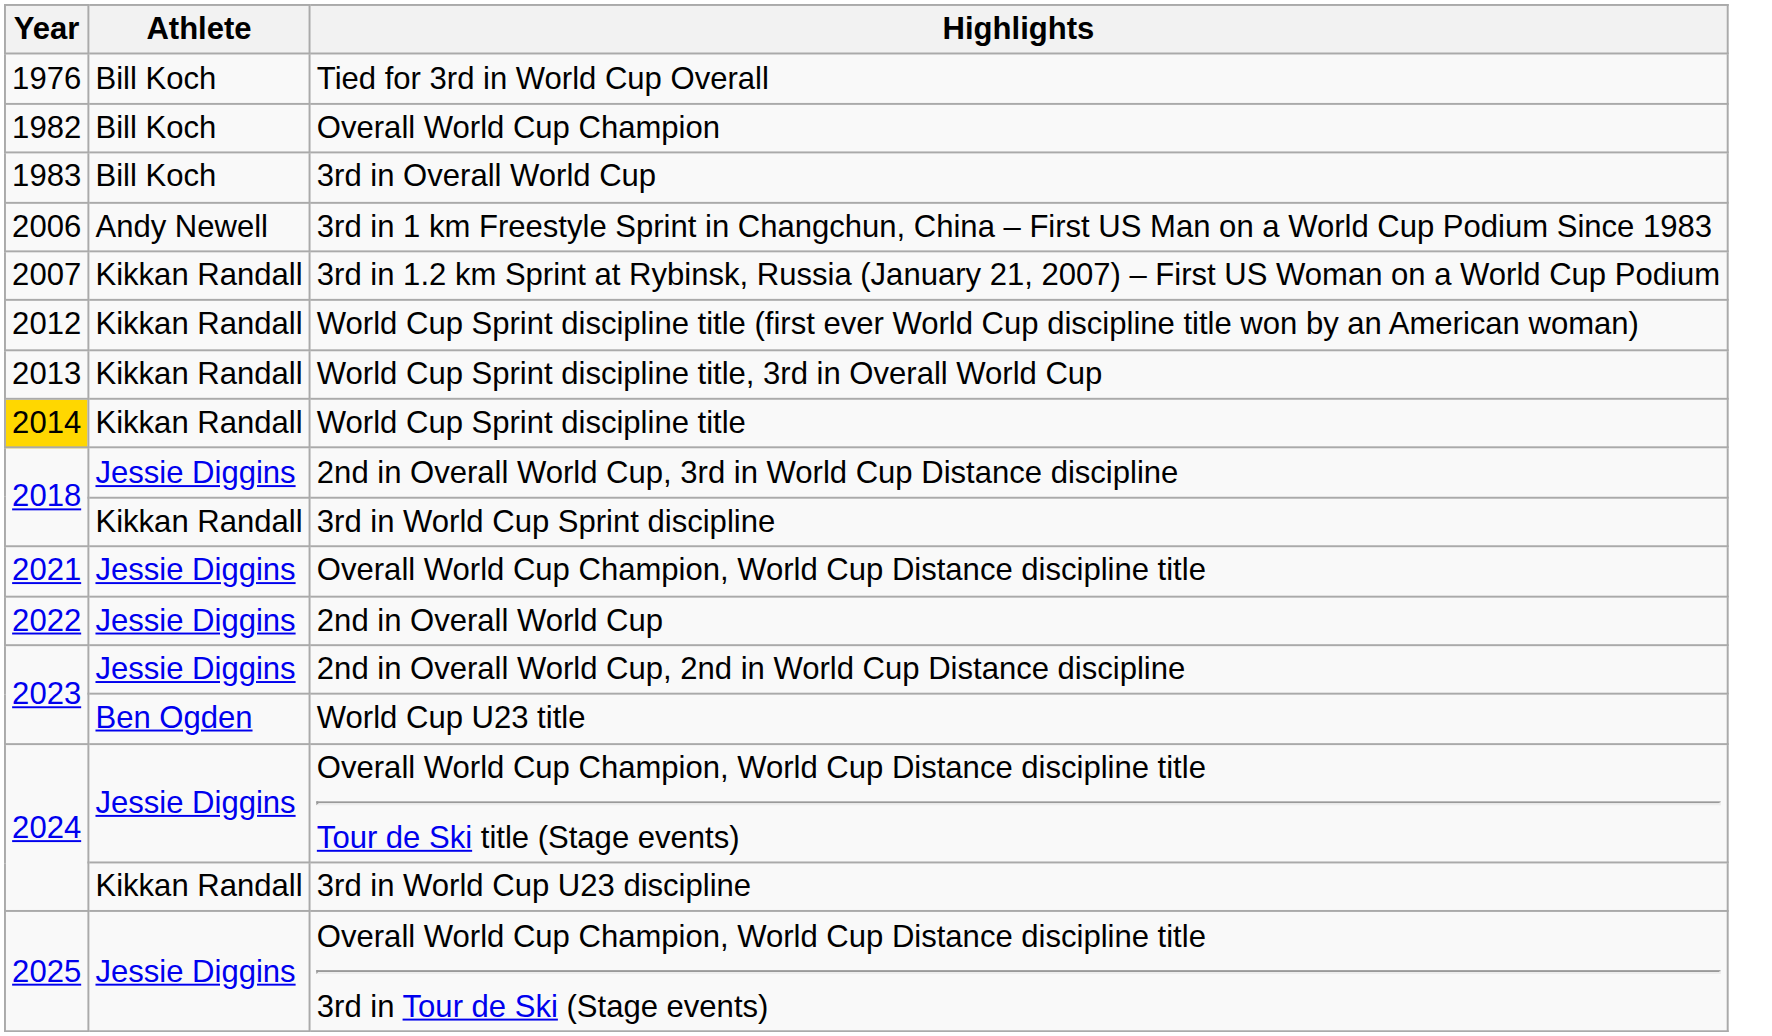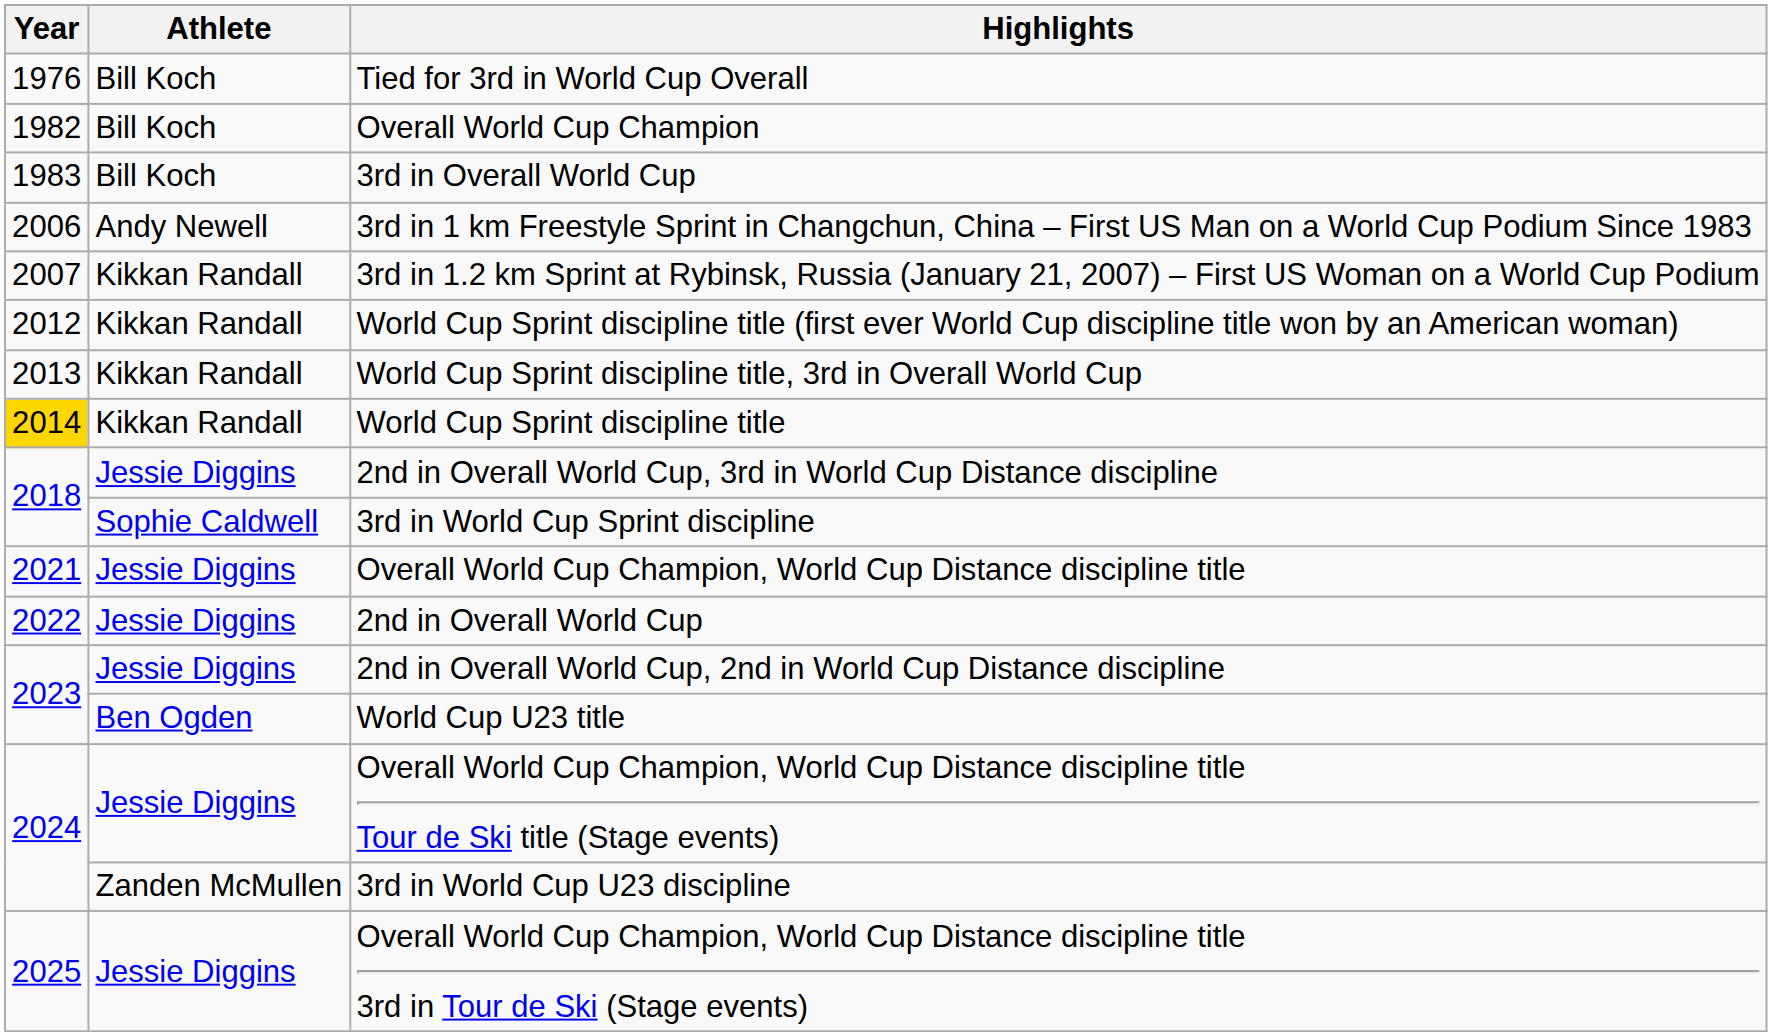3rd in World Cup Sprint discipline | Athlete: Kikkan Randall -> Sophie Caldwell
3rd in World Cup U23 discipline | Athlete: Kikkan Randall -> Zanden McMullen
